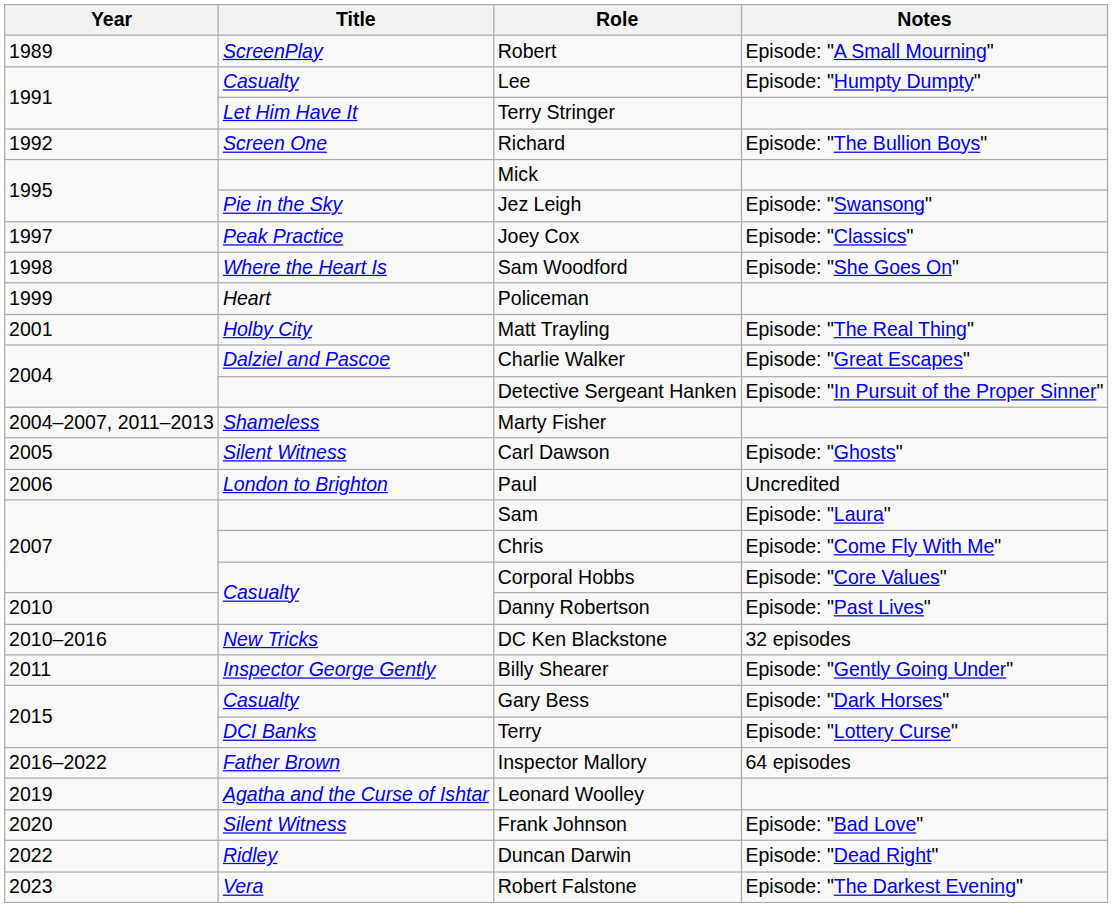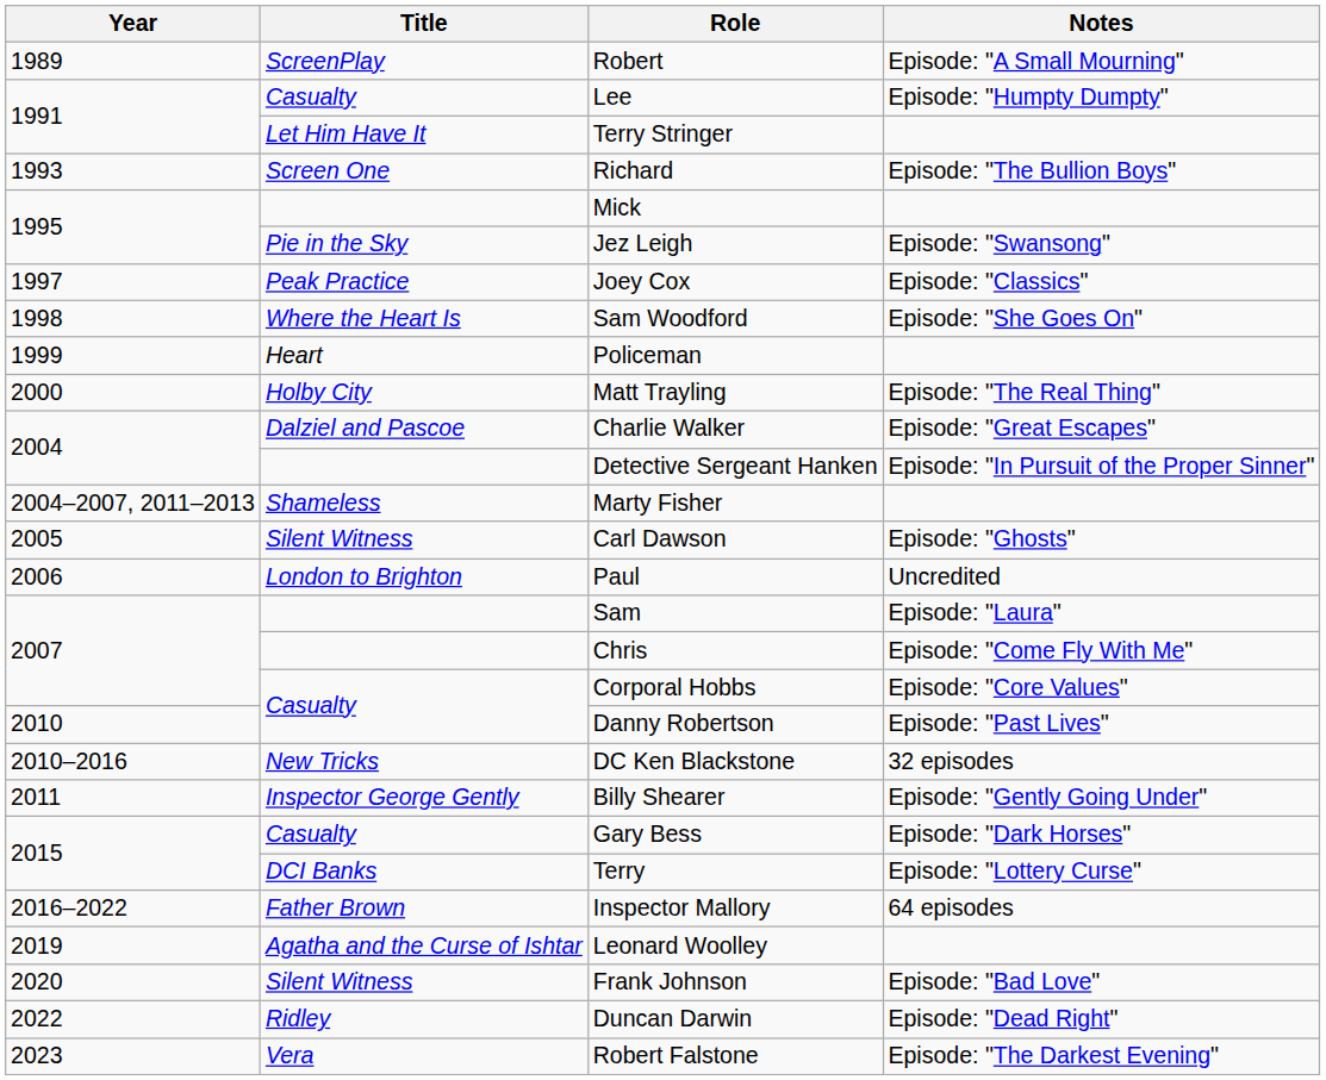Richard | Year: 1992 -> 1993
Matt Trayling | Year: 2001 -> 2000
